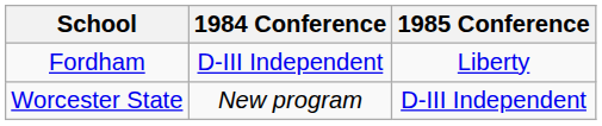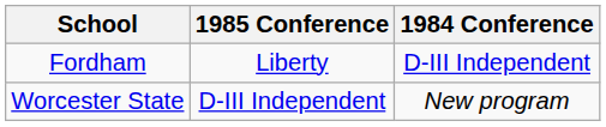columns swapped: 1984 Conference <-> 1985 Conference
